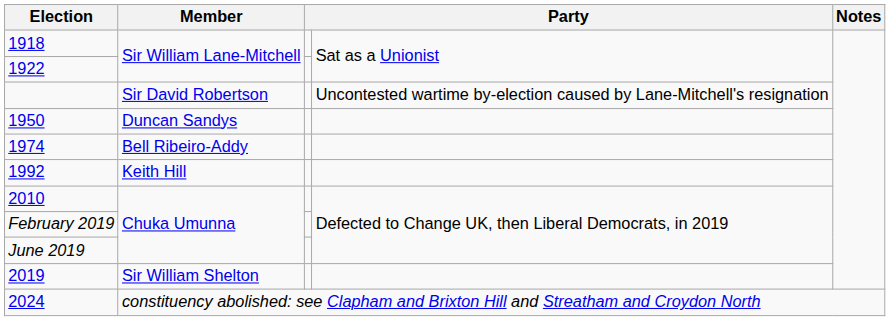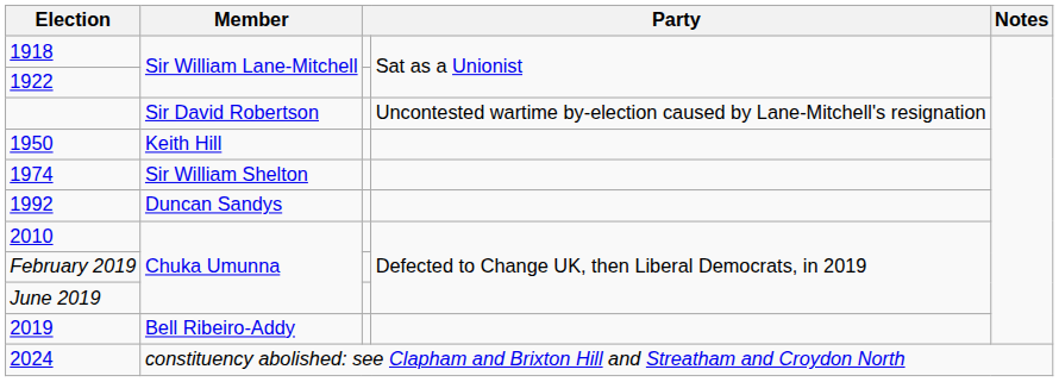1950 | Member: Duncan Sandys -> Keith Hill
1974 | Member: Bell Ribeiro-Addy -> Sir William Shelton
1992 | Member: Keith Hill -> Duncan Sandys
2019 | Member: Sir William Shelton -> Bell Ribeiro-Addy
